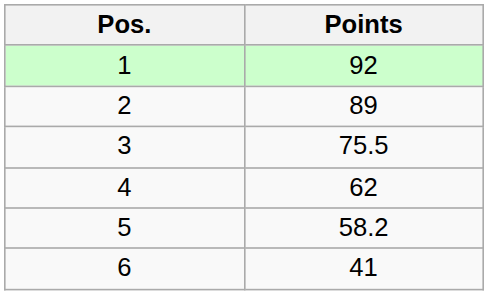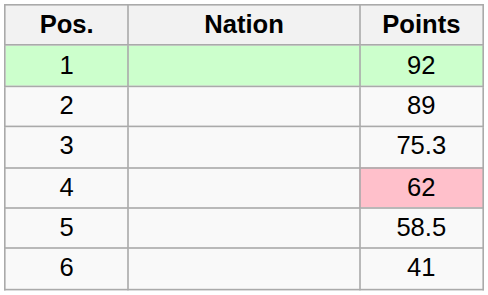+ column: Nation
3 | Points: 75.5 -> 75.3
4 | Points: no background -> pink background
5 | Points: 58.2 -> 58.5
